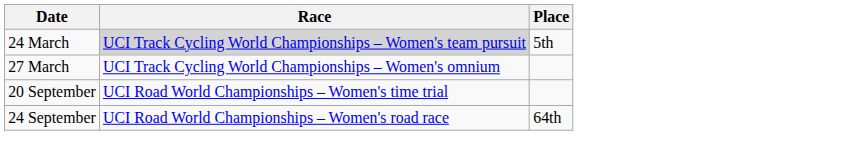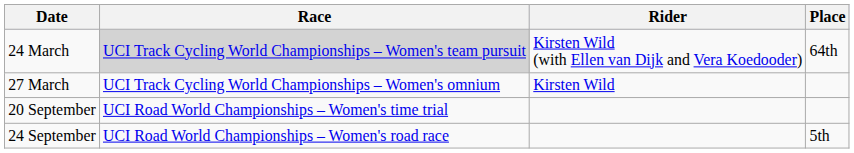+ column: Rider | Kirsten Wild (with Ellen van Dijk and Vera Koedooder) | Kirsten Wild
24 March | Place: 5th -> 64th
24 September | Place: 64th -> 5th
